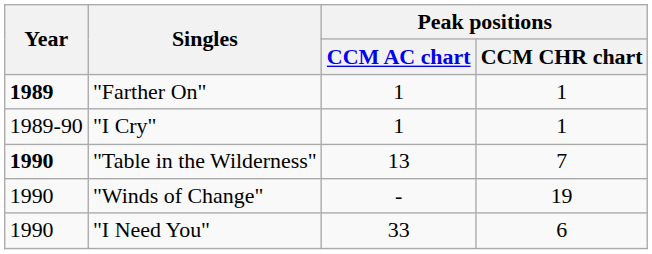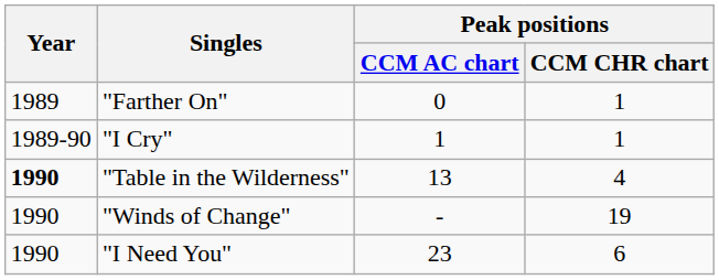"Farther On" | Year: bold -> normal
"Farther On" | Peak positions / CCM AC chart: 1 -> 0
"Table in the Wilderness" | Peak positions / CCM CHR chart: 7 -> 4
"I Need You" | Peak positions / CCM AC chart: 33 -> 23
